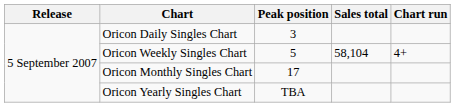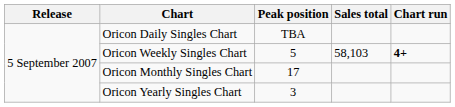Oricon Daily Singles Chart | Peak position: 3 -> TBA
Oricon Weekly Singles Chart | Sales total: 58,104 -> 58,103
Oricon Weekly Singles Chart | Chart run: normal -> bold
Oricon Yearly Singles Chart | Peak position: TBA -> 3
